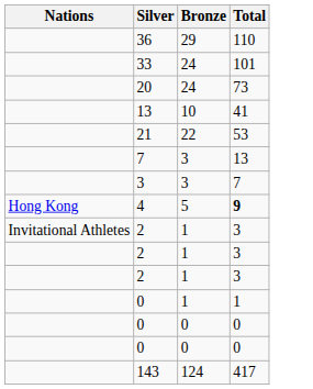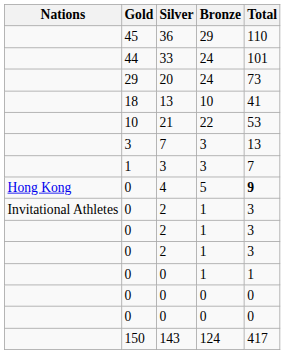+ column: Gold | 45 | 44 | 29 | 18 | 10 | 3 | 1 | 0 | 0 | 0 | 0 | 0 | 0 | 0 | 150
